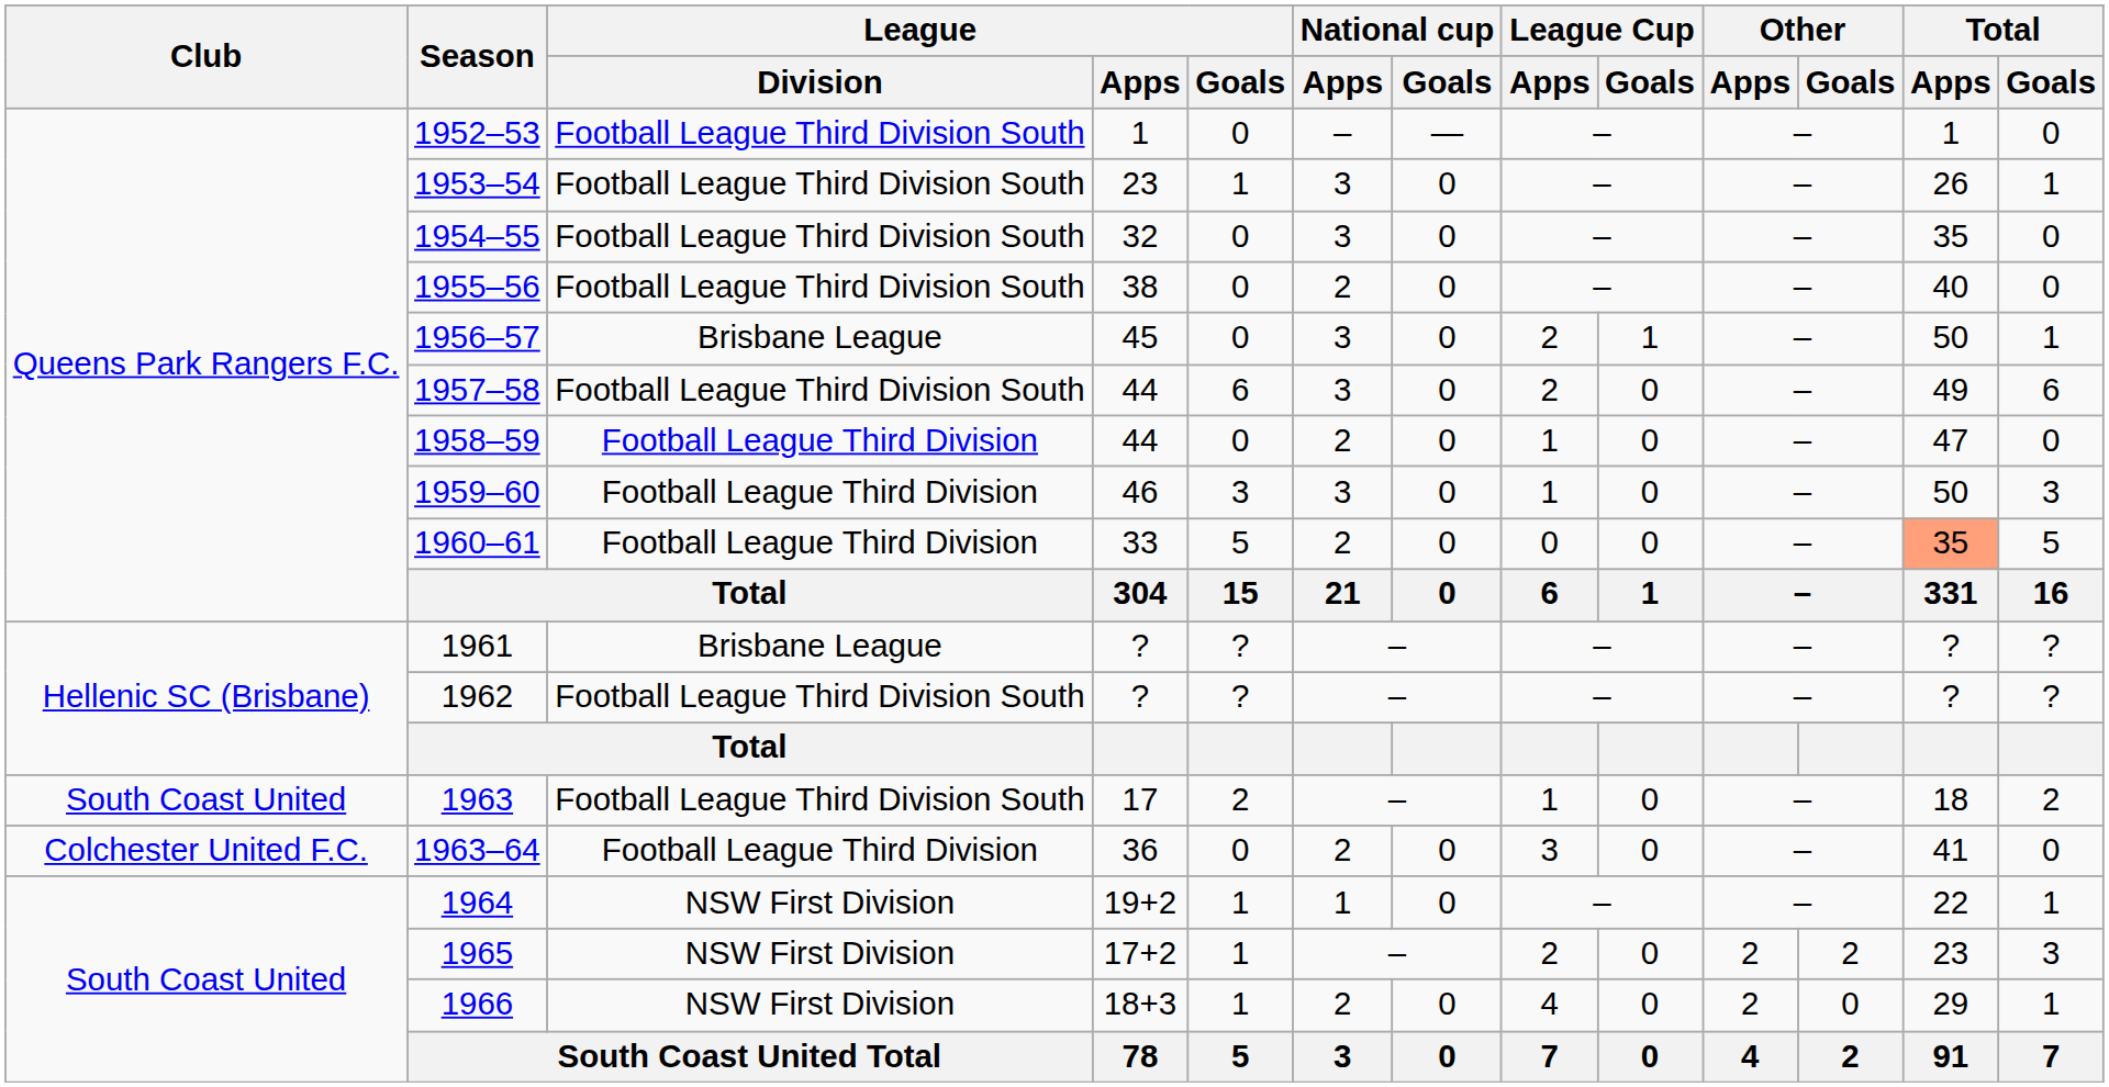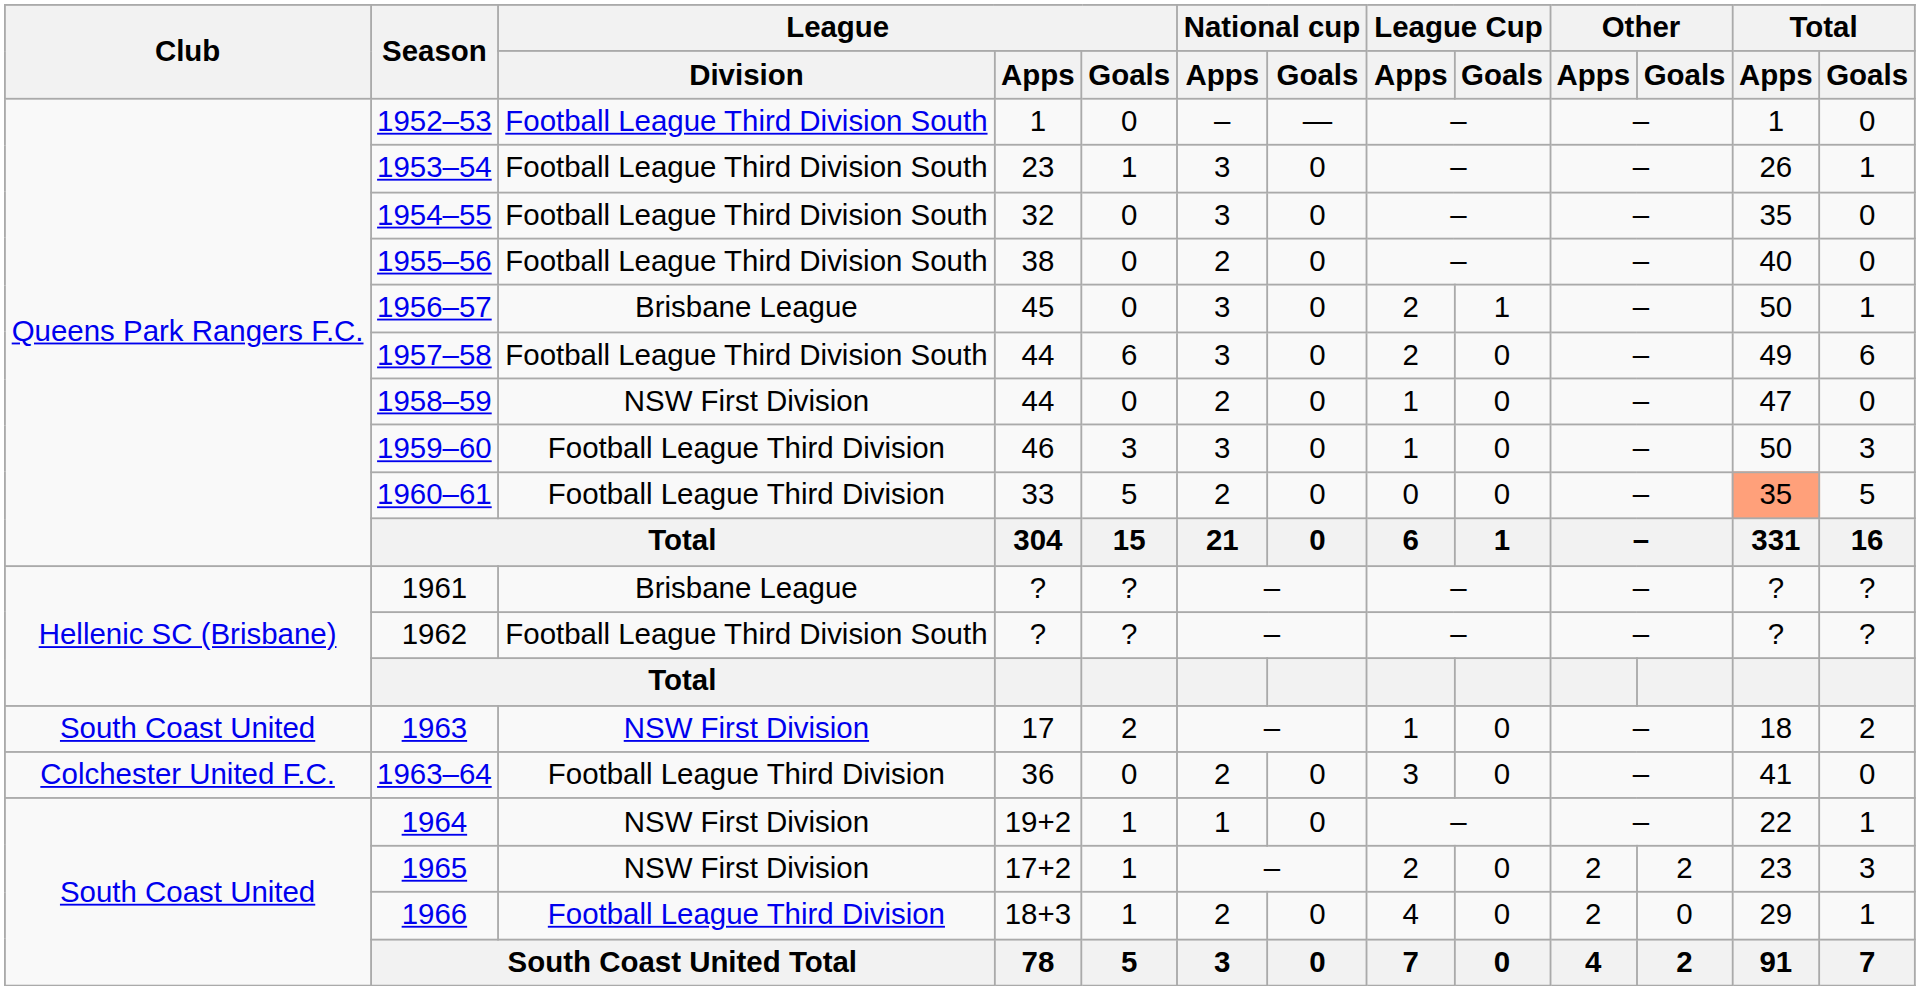1958–59 | League / Division: Football League Third Division -> NSW First Division
1963 | League / Division: Football League Third Division South -> NSW First Division
1966 | League / Division: NSW First Division -> Football League Third Division
